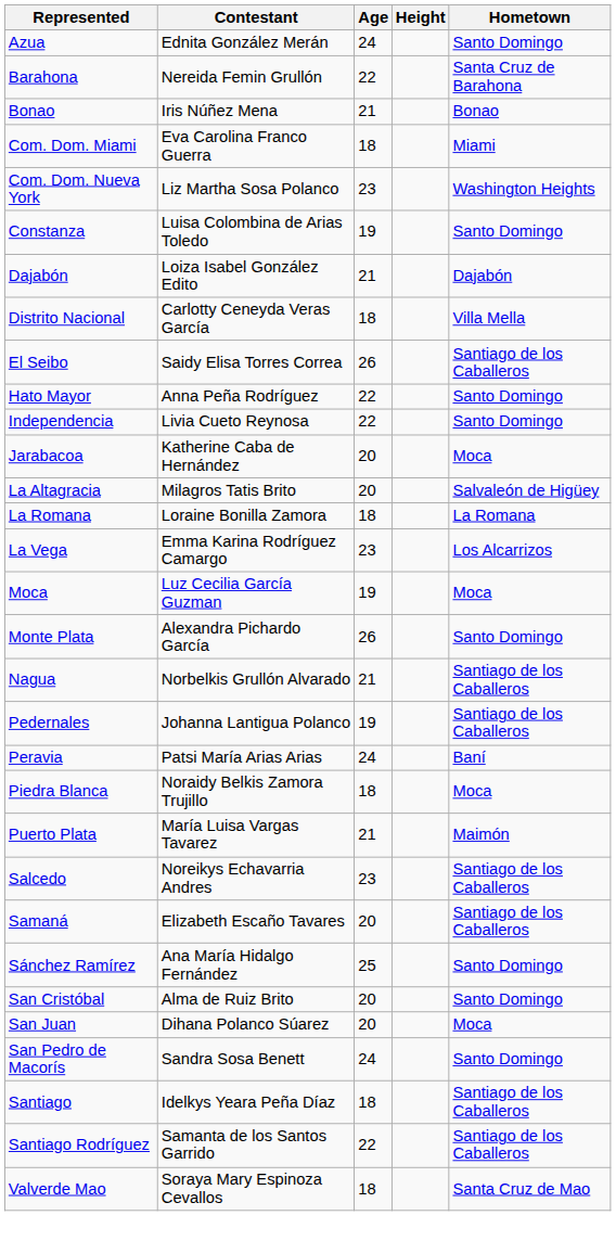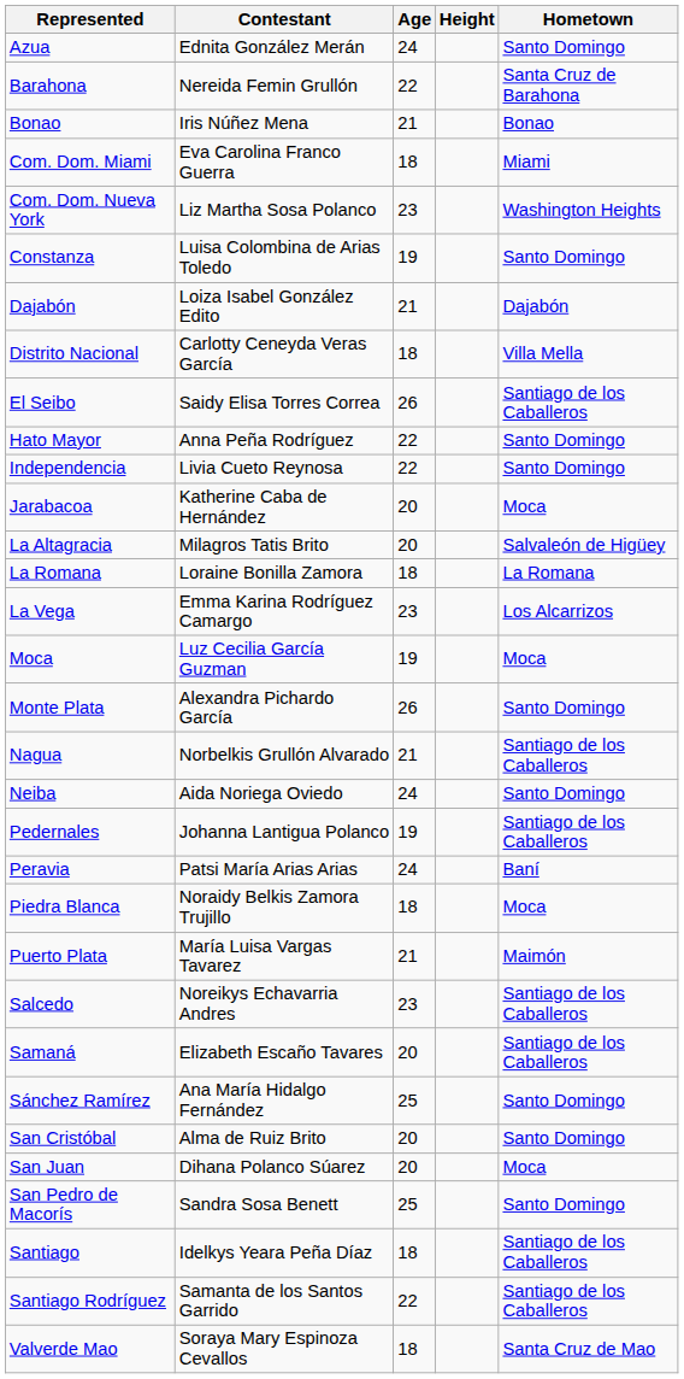+ row: Neiba | Aida Noriega Oviedo | 24 | Santo Domingo
San Pedro de Macorís | Age: 24 -> 25
